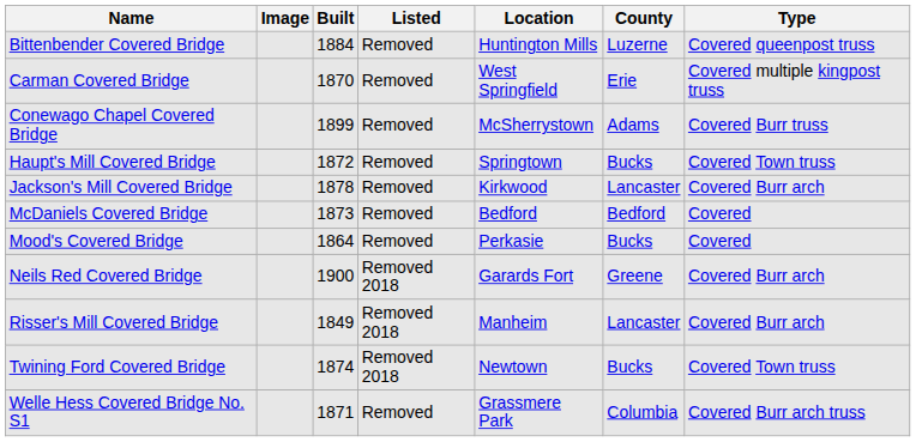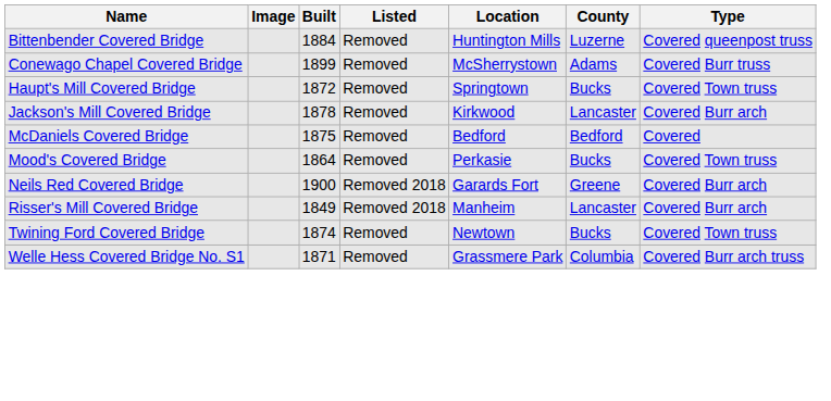- row: Carman Covered Bridge | 1870 | Removed | West Springfield | Erie | Covered multiple kingpost truss
McDaniels Covered Bridge | Built: 1873 -> 1875
Mood's Covered Bridge | Type: Covered -> Covered Town truss
Twining Ford Covered Bridge | Listed: Removed 2018 -> Removed
